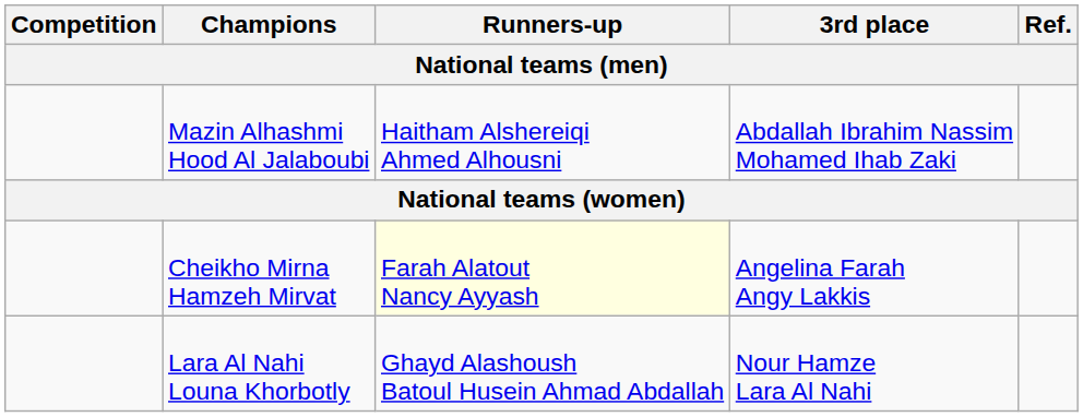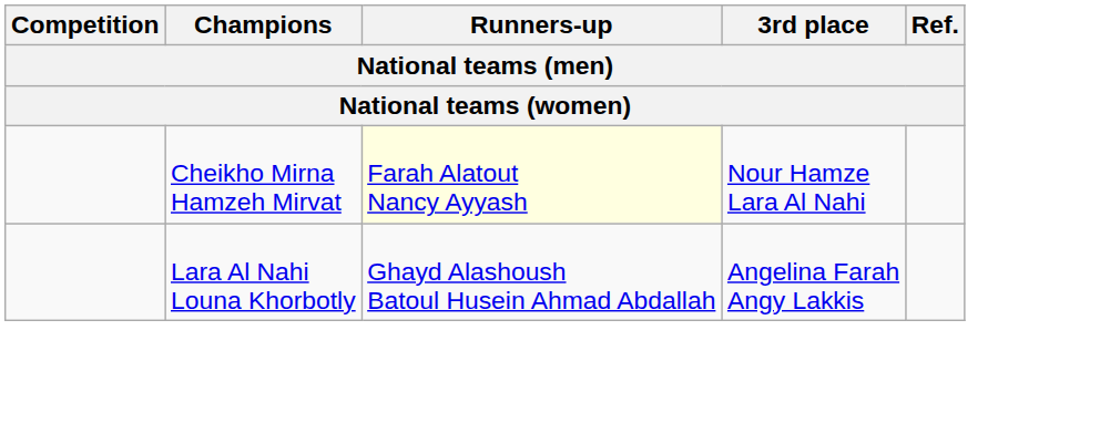- row: Mazin Alhashmi Hood Al Jalaboubi | Haitham Alshereiqi Ahmed Alhousni | Abdallah Ibrahim Nassim Mohamed Ihab Zaki
Cheikho Mirna Hamzeh Mirvat | 3rd place: Angelina Farah Angy Lakkis -> Nour Hamze Lara Al Nahi
Lara Al Nahi Louna Khorbotly | 3rd place: Nour Hamze Lara Al Nahi -> Angelina Farah Angy Lakkis
